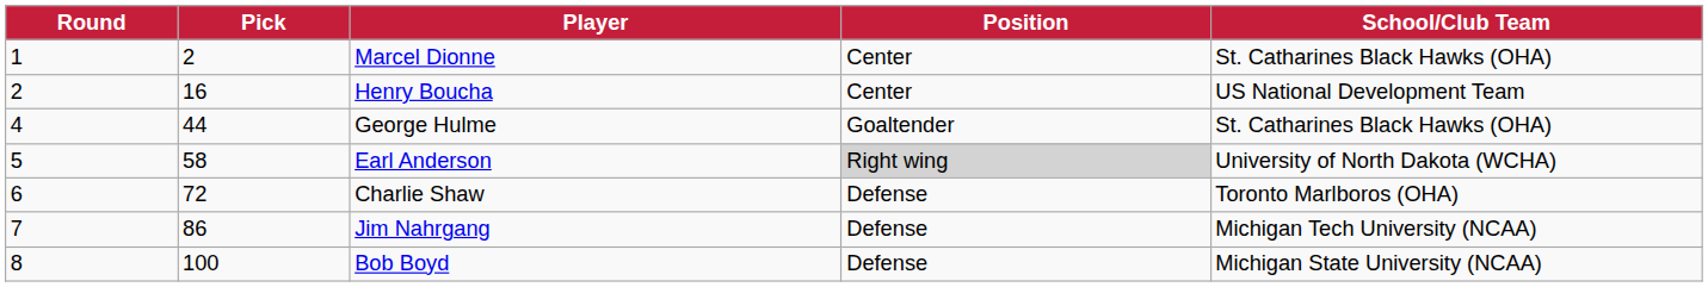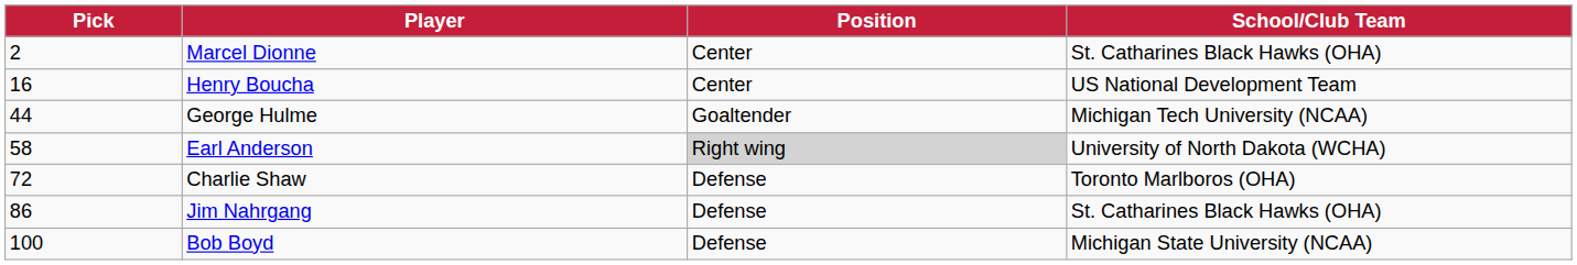- column: Round | 1 | 2 | 4 | 5 | 6 | 7 | 8
George Hulme | School/Club Team: St. Catharines Black Hawks (OHA) -> Michigan Tech University (NCAA)
Jim Nahrgang | School/Club Team: Michigan Tech University (NCAA) -> St. Catharines Black Hawks (OHA)
